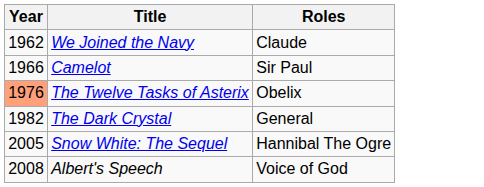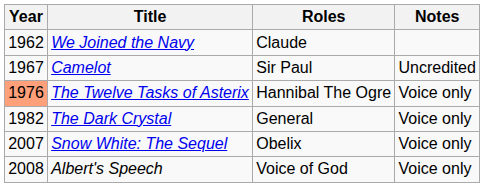+ column: Notes | Uncredited | Voice only | Voice only | Voice only | Voice only
Camelot | Year: 1966 -> 1967
The Twelve Tasks of Asterix | Roles: Obelix -> Hannibal The Ogre
Snow White: The Sequel | Year: 2005 -> 2007
Snow White: The Sequel | Roles: Hannibal The Ogre -> Obelix
